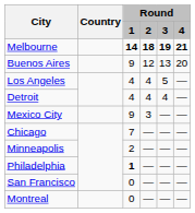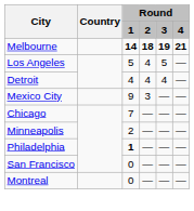- row: Buenos Aires | 9 | 12 | 13 | 20
Los Angeles | Round / 1: 4 -> 5
